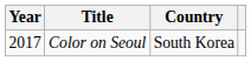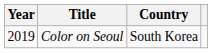Color on Seoul | Year: 2017 -> 2019
